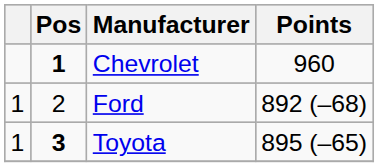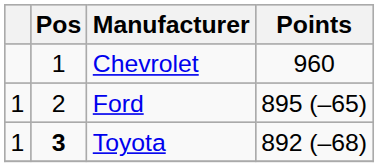Chevrolet | Pos: bold -> normal
Ford | Points: 892 (–68) -> 895 (–65)
Toyota | Points: 895 (–65) -> 892 (–68)
